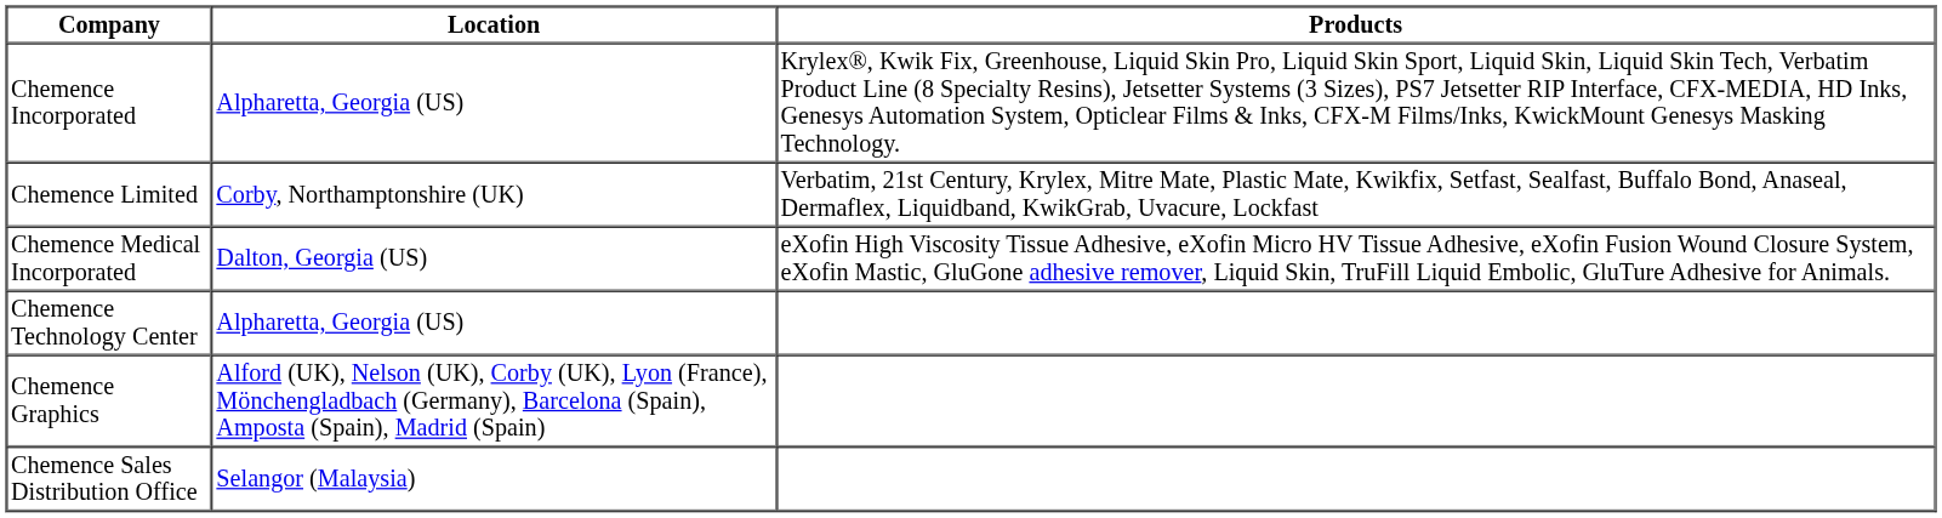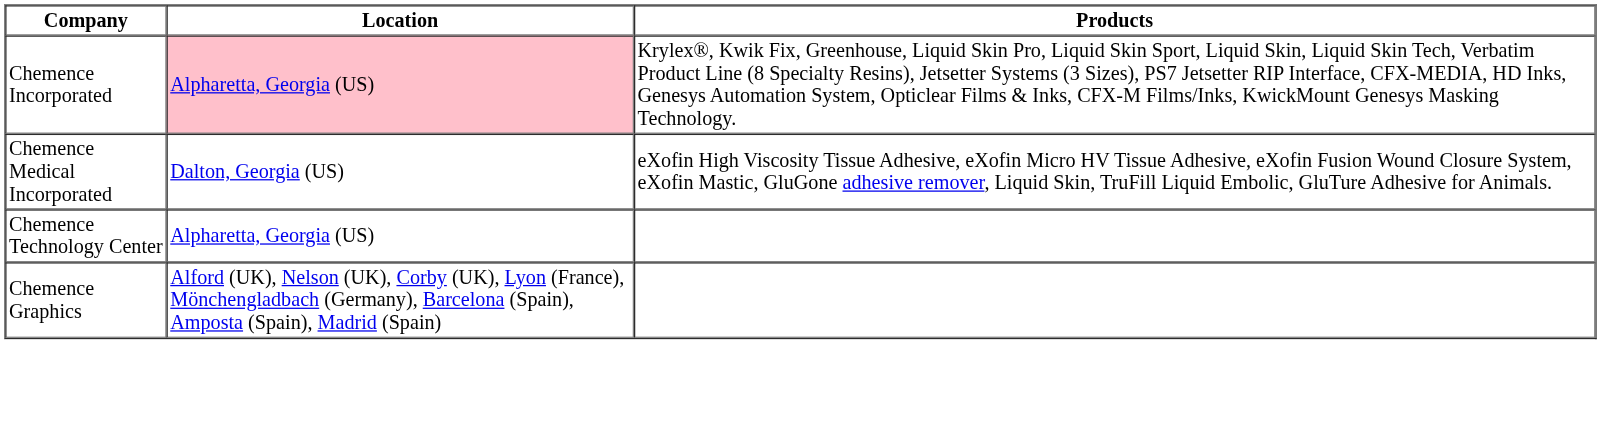Chemence Incorporated | Location: no background -> pink background
- row: Chemence Limited | Corby, Northamptonshire (UK) | Verbatim, 21st Century, Krylex, Mitre Mate, Plastic Mate, Kwikfix, Setfast, Sealfast, Buffalo Bond, Anaseal, Dermaflex, Liquidband, KwikGrab, Uvacure, Lockfast
- row: Chemence Sales Distribution Office | Selangor (Malaysia)
